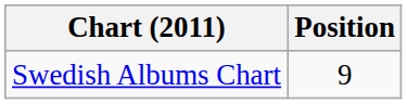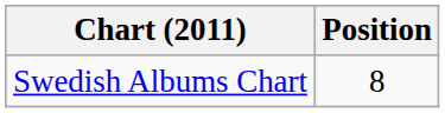Swedish Albums Chart | Position: 9 -> 8
